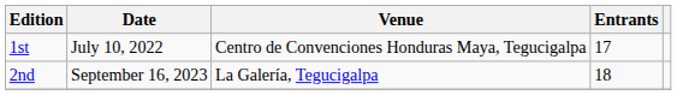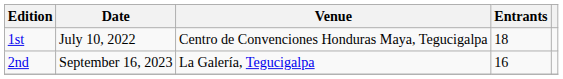1st | Entrants: 17 -> 18
2nd | Entrants: 18 -> 16
